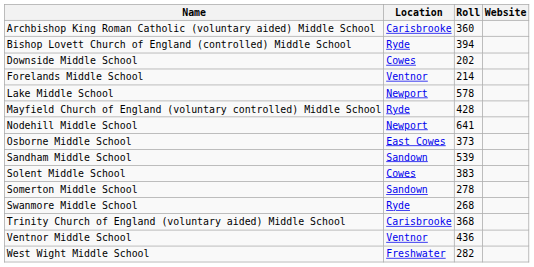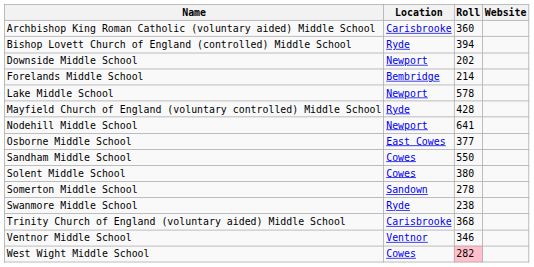Downside Middle School | Location: Cowes -> Newport
Forelands Middle School | Location: Ventnor -> Bembridge
Osborne Middle School | Roll: 373 -> 377
Sandham Middle School | Location: Sandown -> Cowes
Sandham Middle School | Roll: 539 -> 550
Solent Middle School | Roll: 383 -> 380
Swanmore Middle School | Roll: 268 -> 238
Ventnor Middle School | Roll: 436 -> 346
West Wight Middle School | Location: Freshwater -> Cowes
West Wight Middle School | Roll: no background -> pink background
